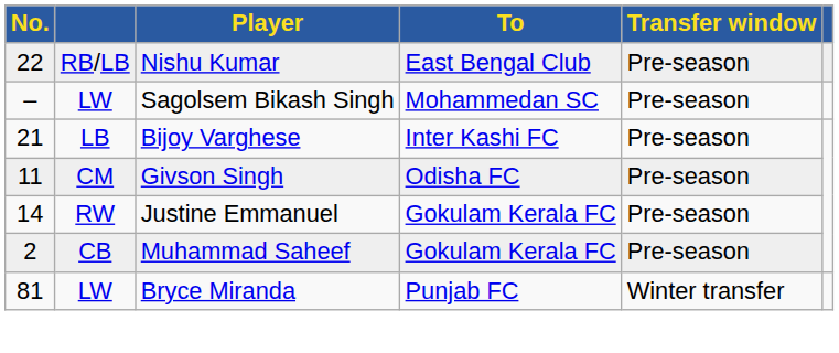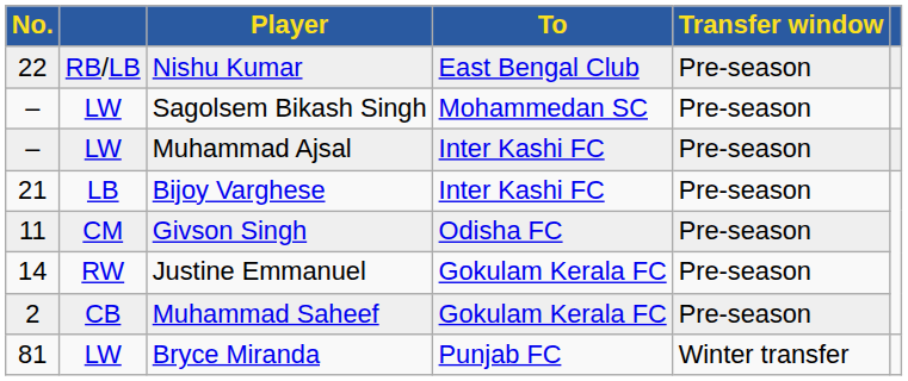+ row: – | LW | Muhammad Ajsal | Inter Kashi FC | Pre-season
